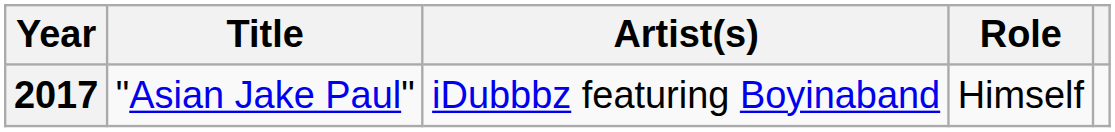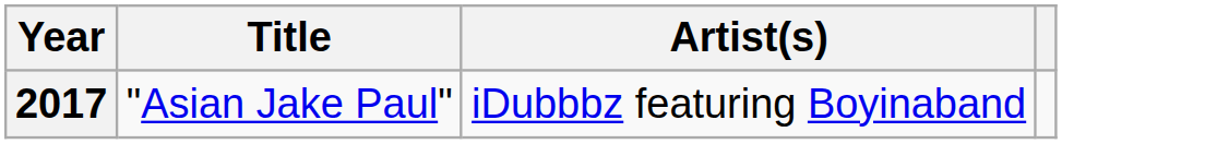- column: Role | Himself
